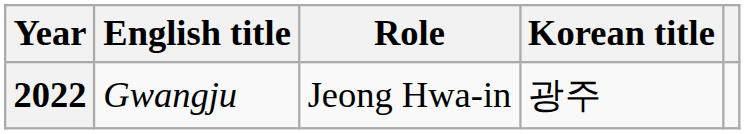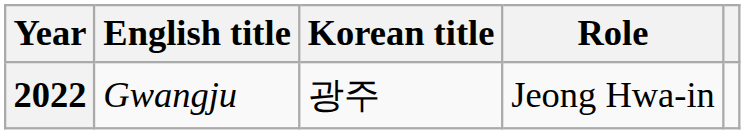columns swapped: Korean title <-> Role
